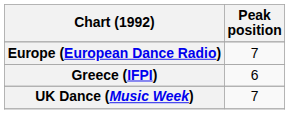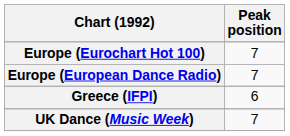+ row: Europe (Eurochart Hot 100) | 7
